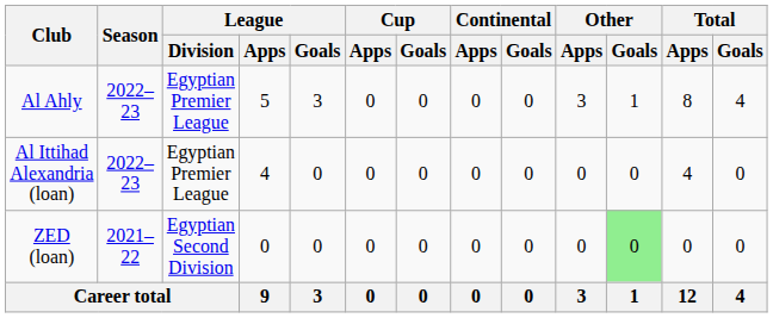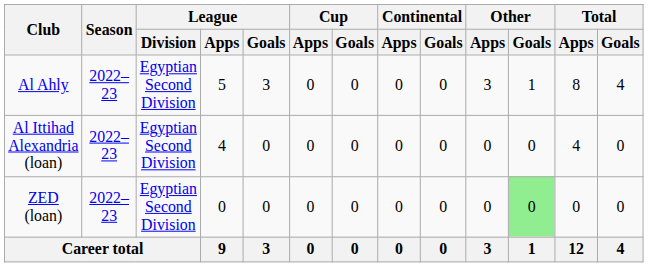Al Ahly | League / Division: Egyptian Premier League -> Egyptian Second Division
Al Ittihad Alexandria (loan) | League / Division: Egyptian Premier League -> Egyptian Second Division
ZED (loan) | Season: 2021–22 -> 2022–23
